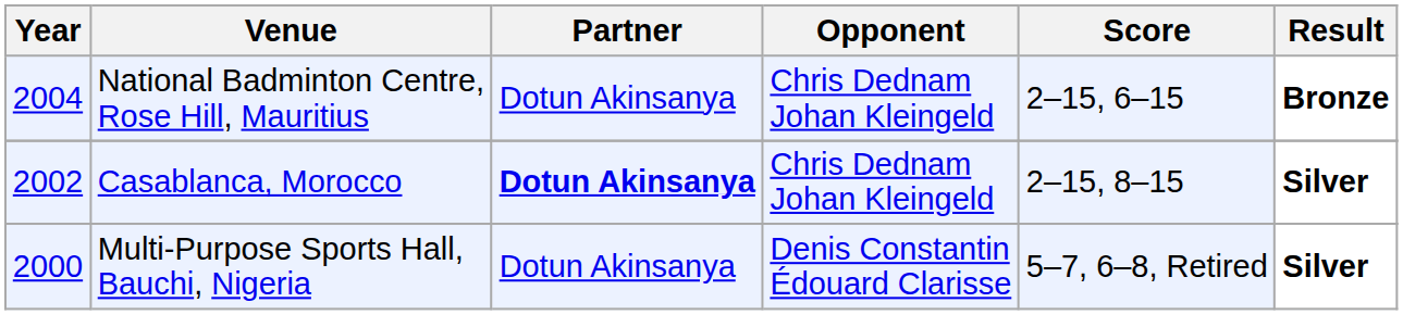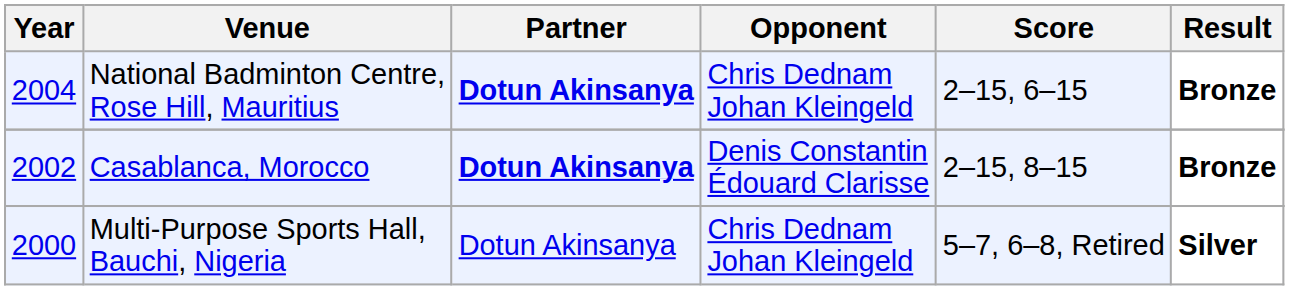National Badminton Centre, Rose Hill, Mauritius | Partner: normal -> bold
Casablanca, Morocco | Opponent: Chris Dednam Johan Kleingeld -> Denis Constantin Édouard Clarisse
Casablanca, Morocco | Result: Silver -> Bronze
Multi-Purpose Sports Hall, Bauchi, Nigeria | Opponent: Denis Constantin Édouard Clarisse -> Chris Dednam Johan Kleingeld
